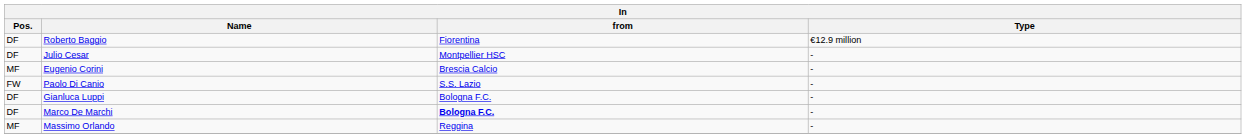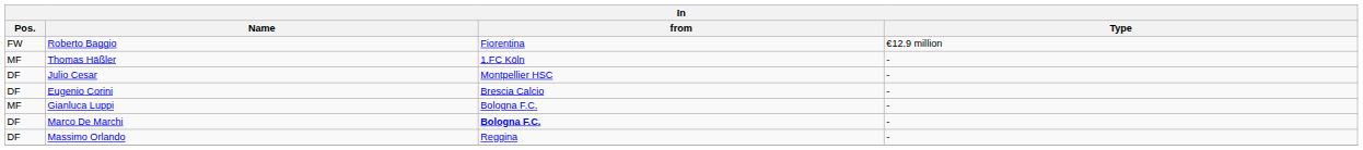Roberto Baggio | Pos.: DF -> FW
+ row: MF | Thomas Häßler | 1.FC Köln | -
Eugenio Corini | Pos.: MF -> DF
- row: FW | Paolo Di Canio | S.S. Lazio | -
Gianluca Luppi | Pos.: DF -> MF
Massimo Orlando | Pos.: MF -> DF
